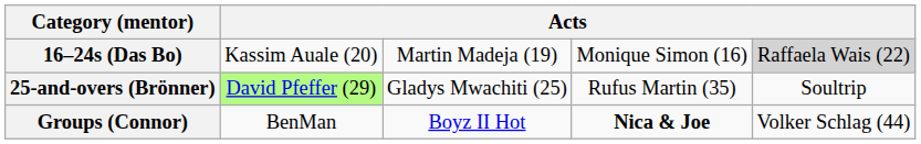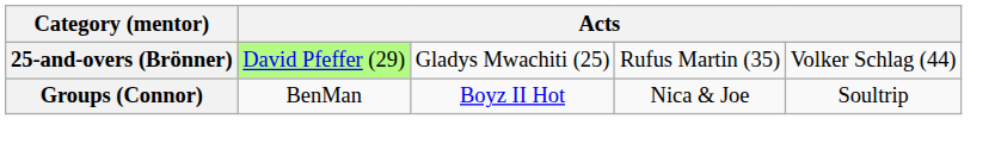- row: 16–24s (Das Bo) | Kassim Auale (20) | Martin Madeja (19) | Monique Simon (16) | Raffaela Wais (22)
25-and-overs (Brönner) | column 5: Soultrip -> Volker Schlag (44)
Groups (Connor) | column 4: bold -> normal
Groups (Connor) | column 5: Volker Schlag (44) -> Soultrip
